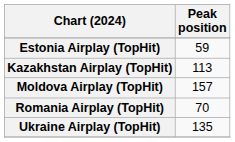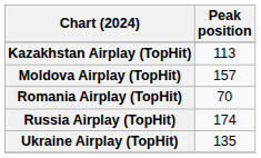- row: Estonia Airplay (TopHit) | 59
+ row: Russia Airplay (TopHit) | 174
